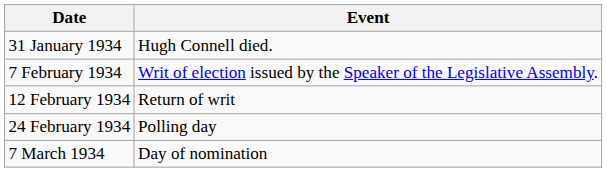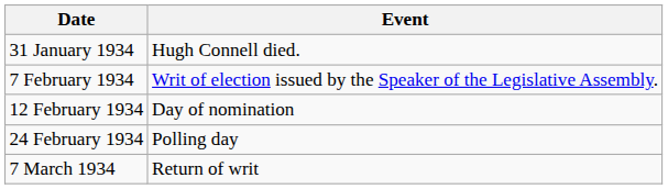12 February 1934 | Event: Return of writ -> Day of nomination
7 March 1934 | Event: Day of nomination -> Return of writ
